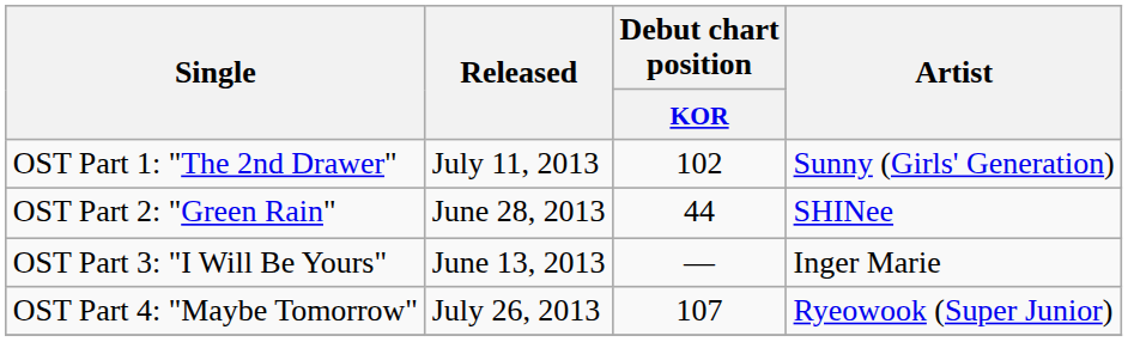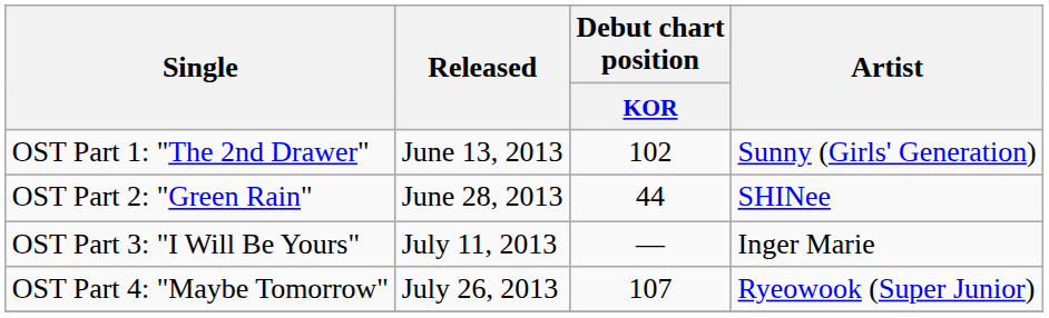OST Part 1: "The 2nd Drawer" | Released: July 11, 2013 -> June 13, 2013
OST Part 3: "I Will Be Yours" | Released: June 13, 2013 -> July 11, 2013
